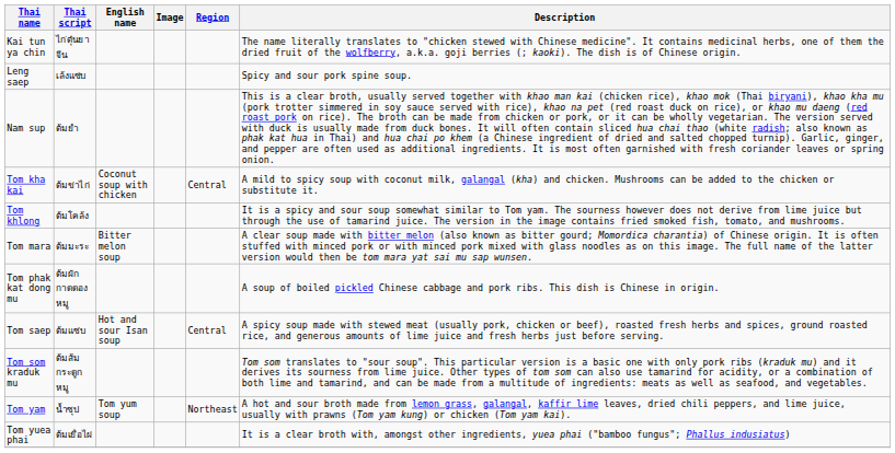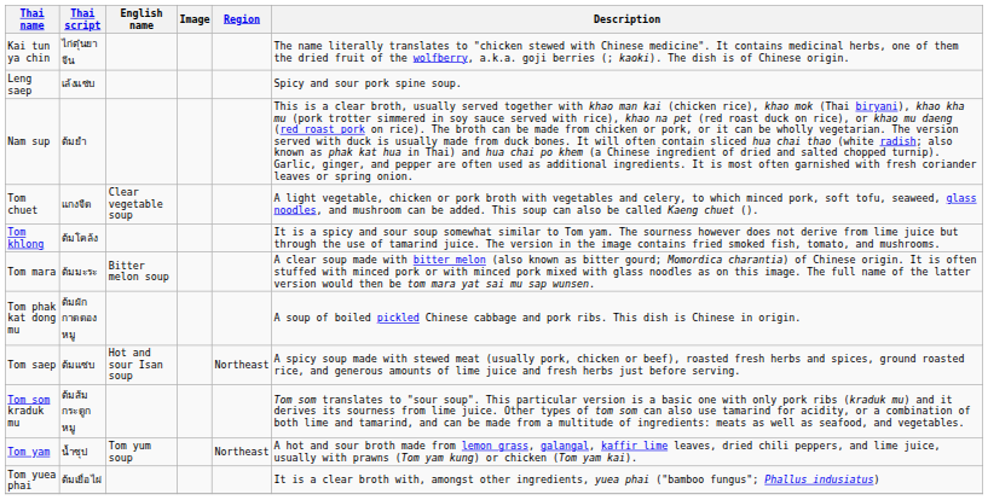+ row: Tom chuet | แกงจืด | Clear vegetable soup | A light vegetable, chicken or pork broth with vegetables and celery, to which minced pork, soft tofu, seaweed, glass noodles, and mushroom can be added. This soup can also be called Kaeng chuet ().
- row: Tom kha kai | ต้มข่าไก่ | Coconut soup with chicken | Central | A mild to spicy soup with coconut milk, galangal (kha) and chicken. Mushrooms can be added to the chicken or substitute it.
Tom saep | Region: Central -> Northeast
